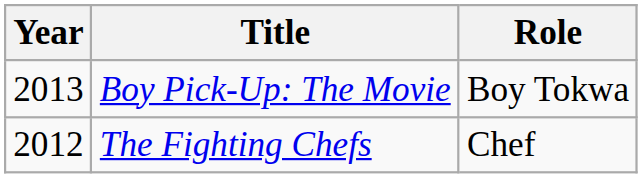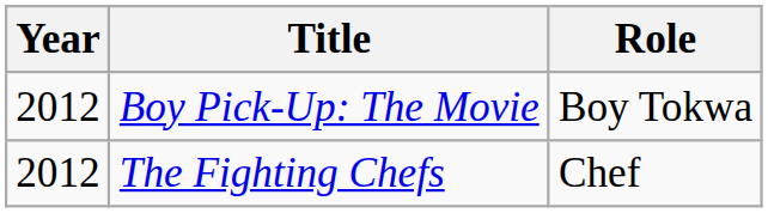Boy Pick-Up: The Movie | Year: 2013 -> 2012
